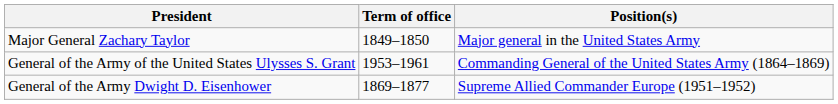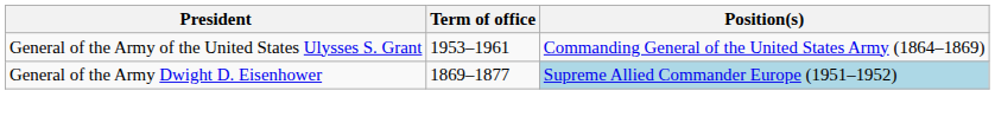- row: Major General Zachary Taylor | 1849–1850 | Major general in the United States Army
General of the Army Dwight D. Eisenhower | Position(s): no background -> lightblue background
